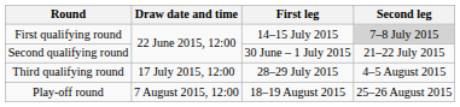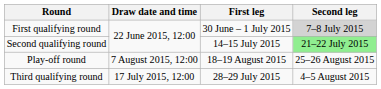First qualifying round | First leg: 14–15 July 2015 -> 30 June – 1 July 2015
Second qualifying round | First leg: 30 June – 1 July 2015 -> 14–15 July 2015
Second qualifying round | Second leg: no background -> lightgreen background
rows swapped: Third qualifying round <-> Play-off round
